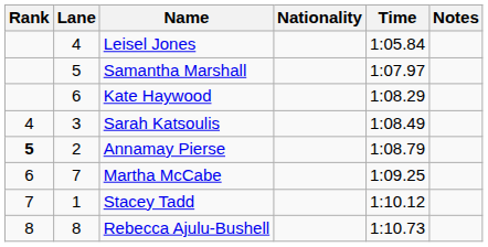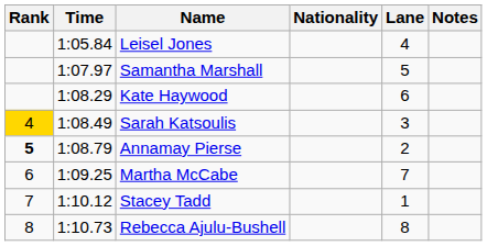columns swapped: Lane <-> Time
Sarah Katsoulis | Rank: no background -> gold background
